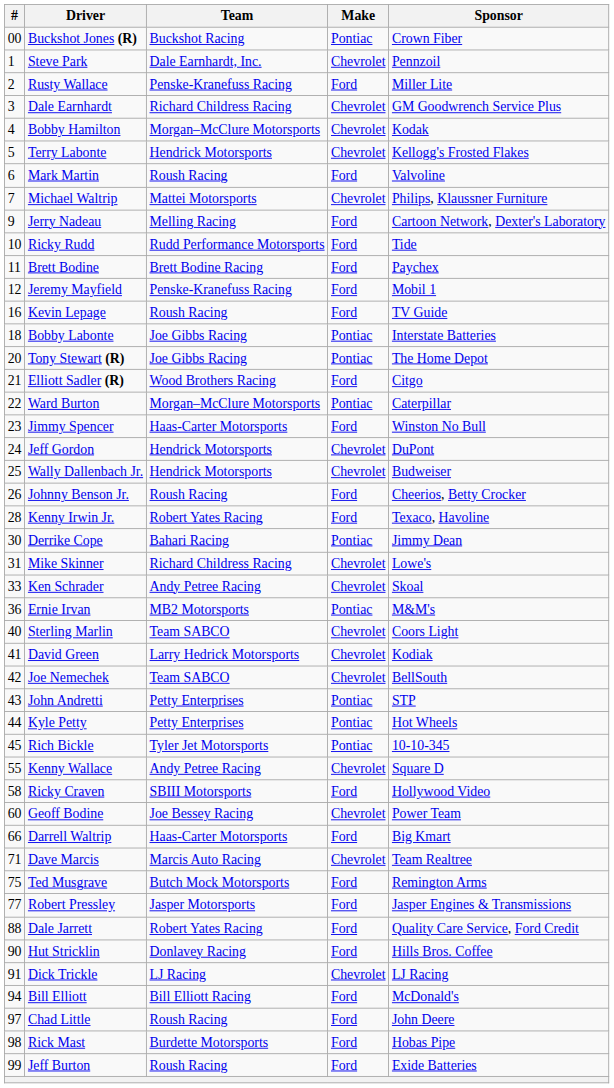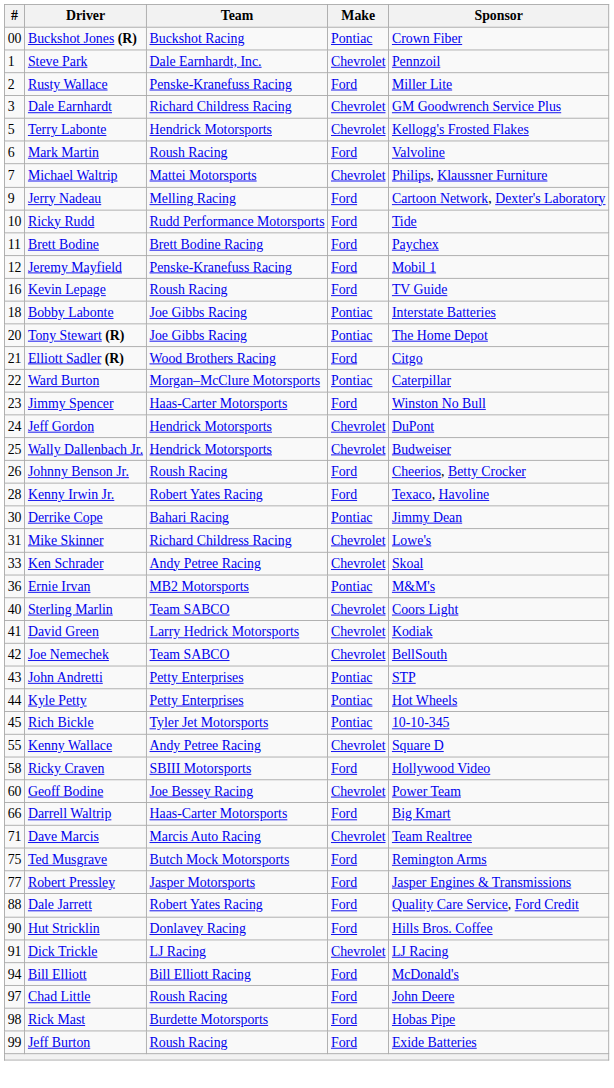- row: 4 | Bobby Hamilton | Morgan–McClure Motorsports | Chevrolet | Kodak
